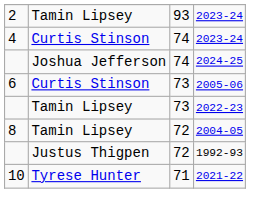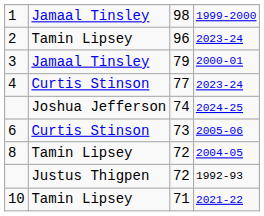+ row: 1 | Jamaal Tinsley | 98 | 1999-2000
2 / 2023-24 | column 3: 93 -> 96
+ row: 3 | Jamaal Tinsley | 79 | 2000-01
4 / 2023-24 | column 3: 74 -> 77
- row: Tamin Lipsey | 73 | 2022-23
2021-22 | column 2: Tyrese Hunter -> Tamin Lipsey
